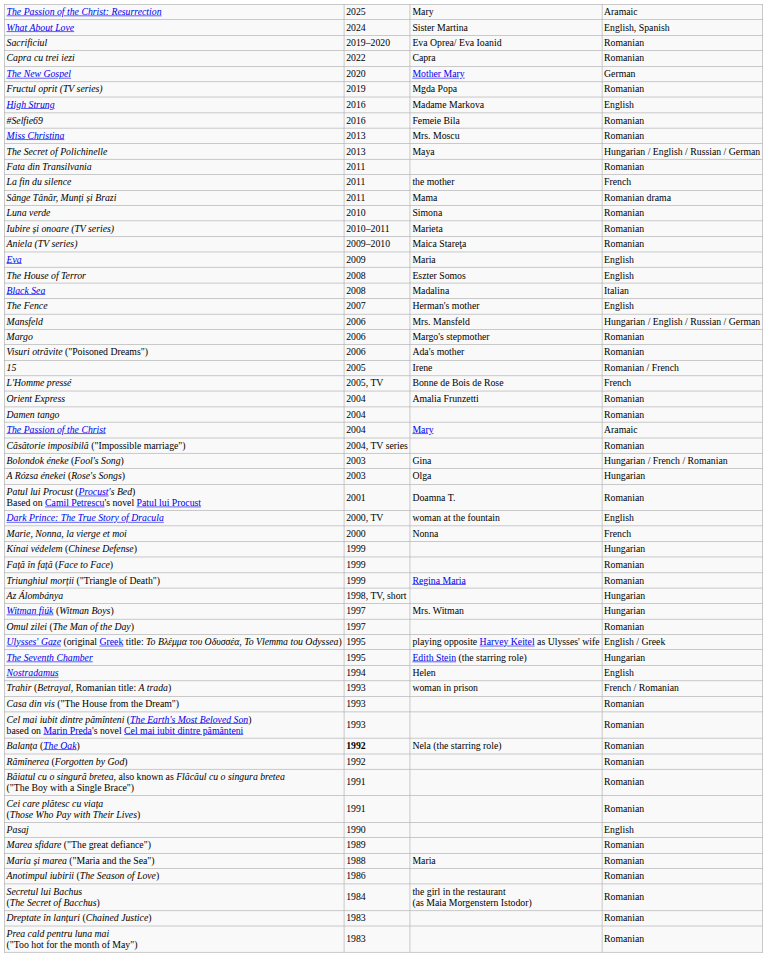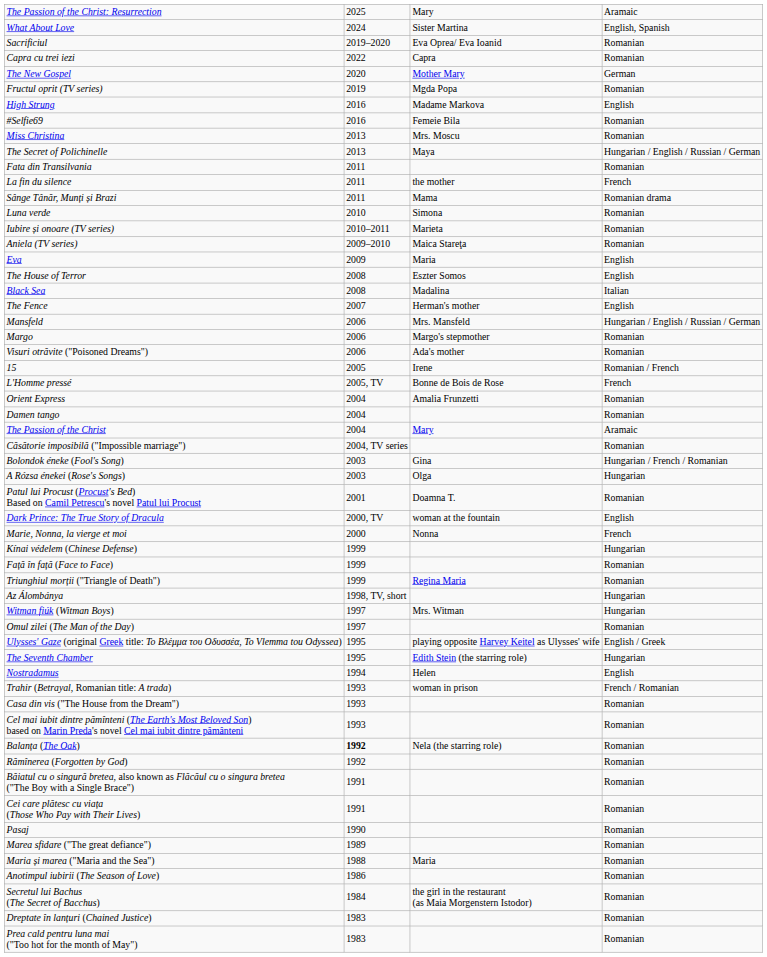Pasaj | column 4: English -> Romanian
